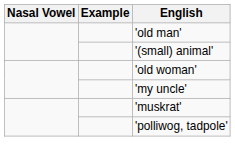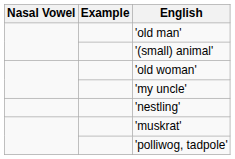+ row: 'nestling'
